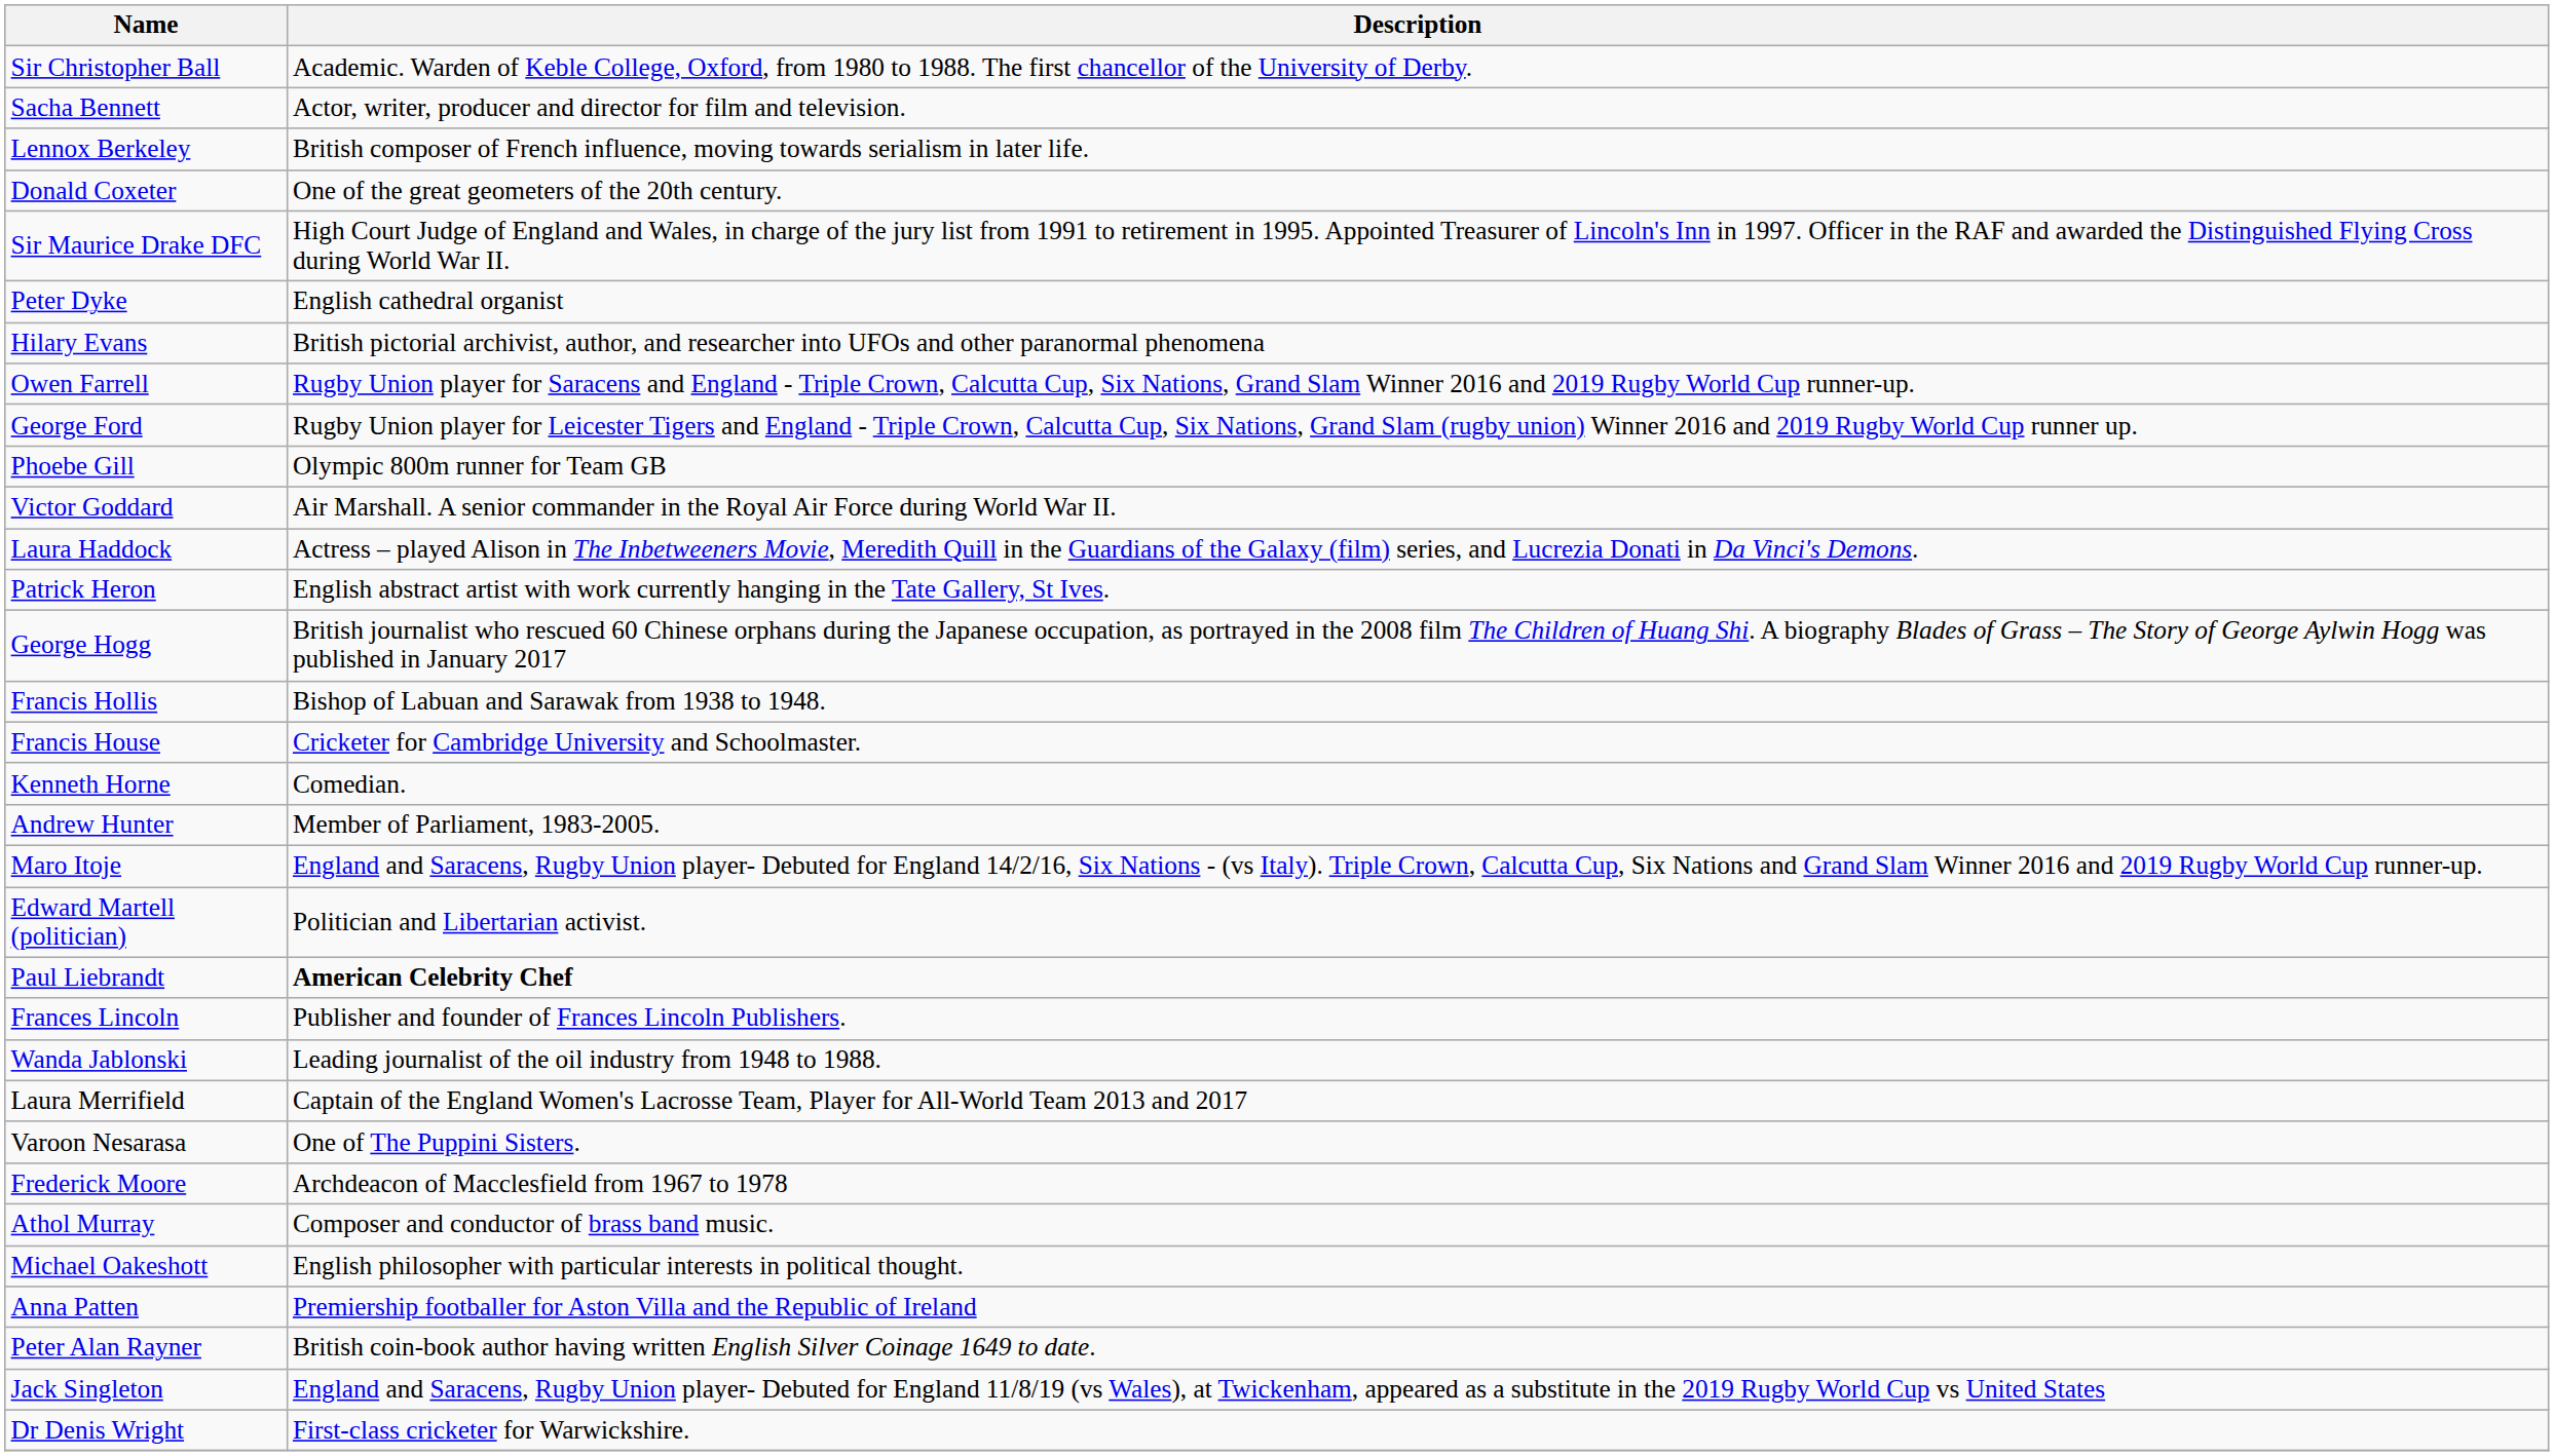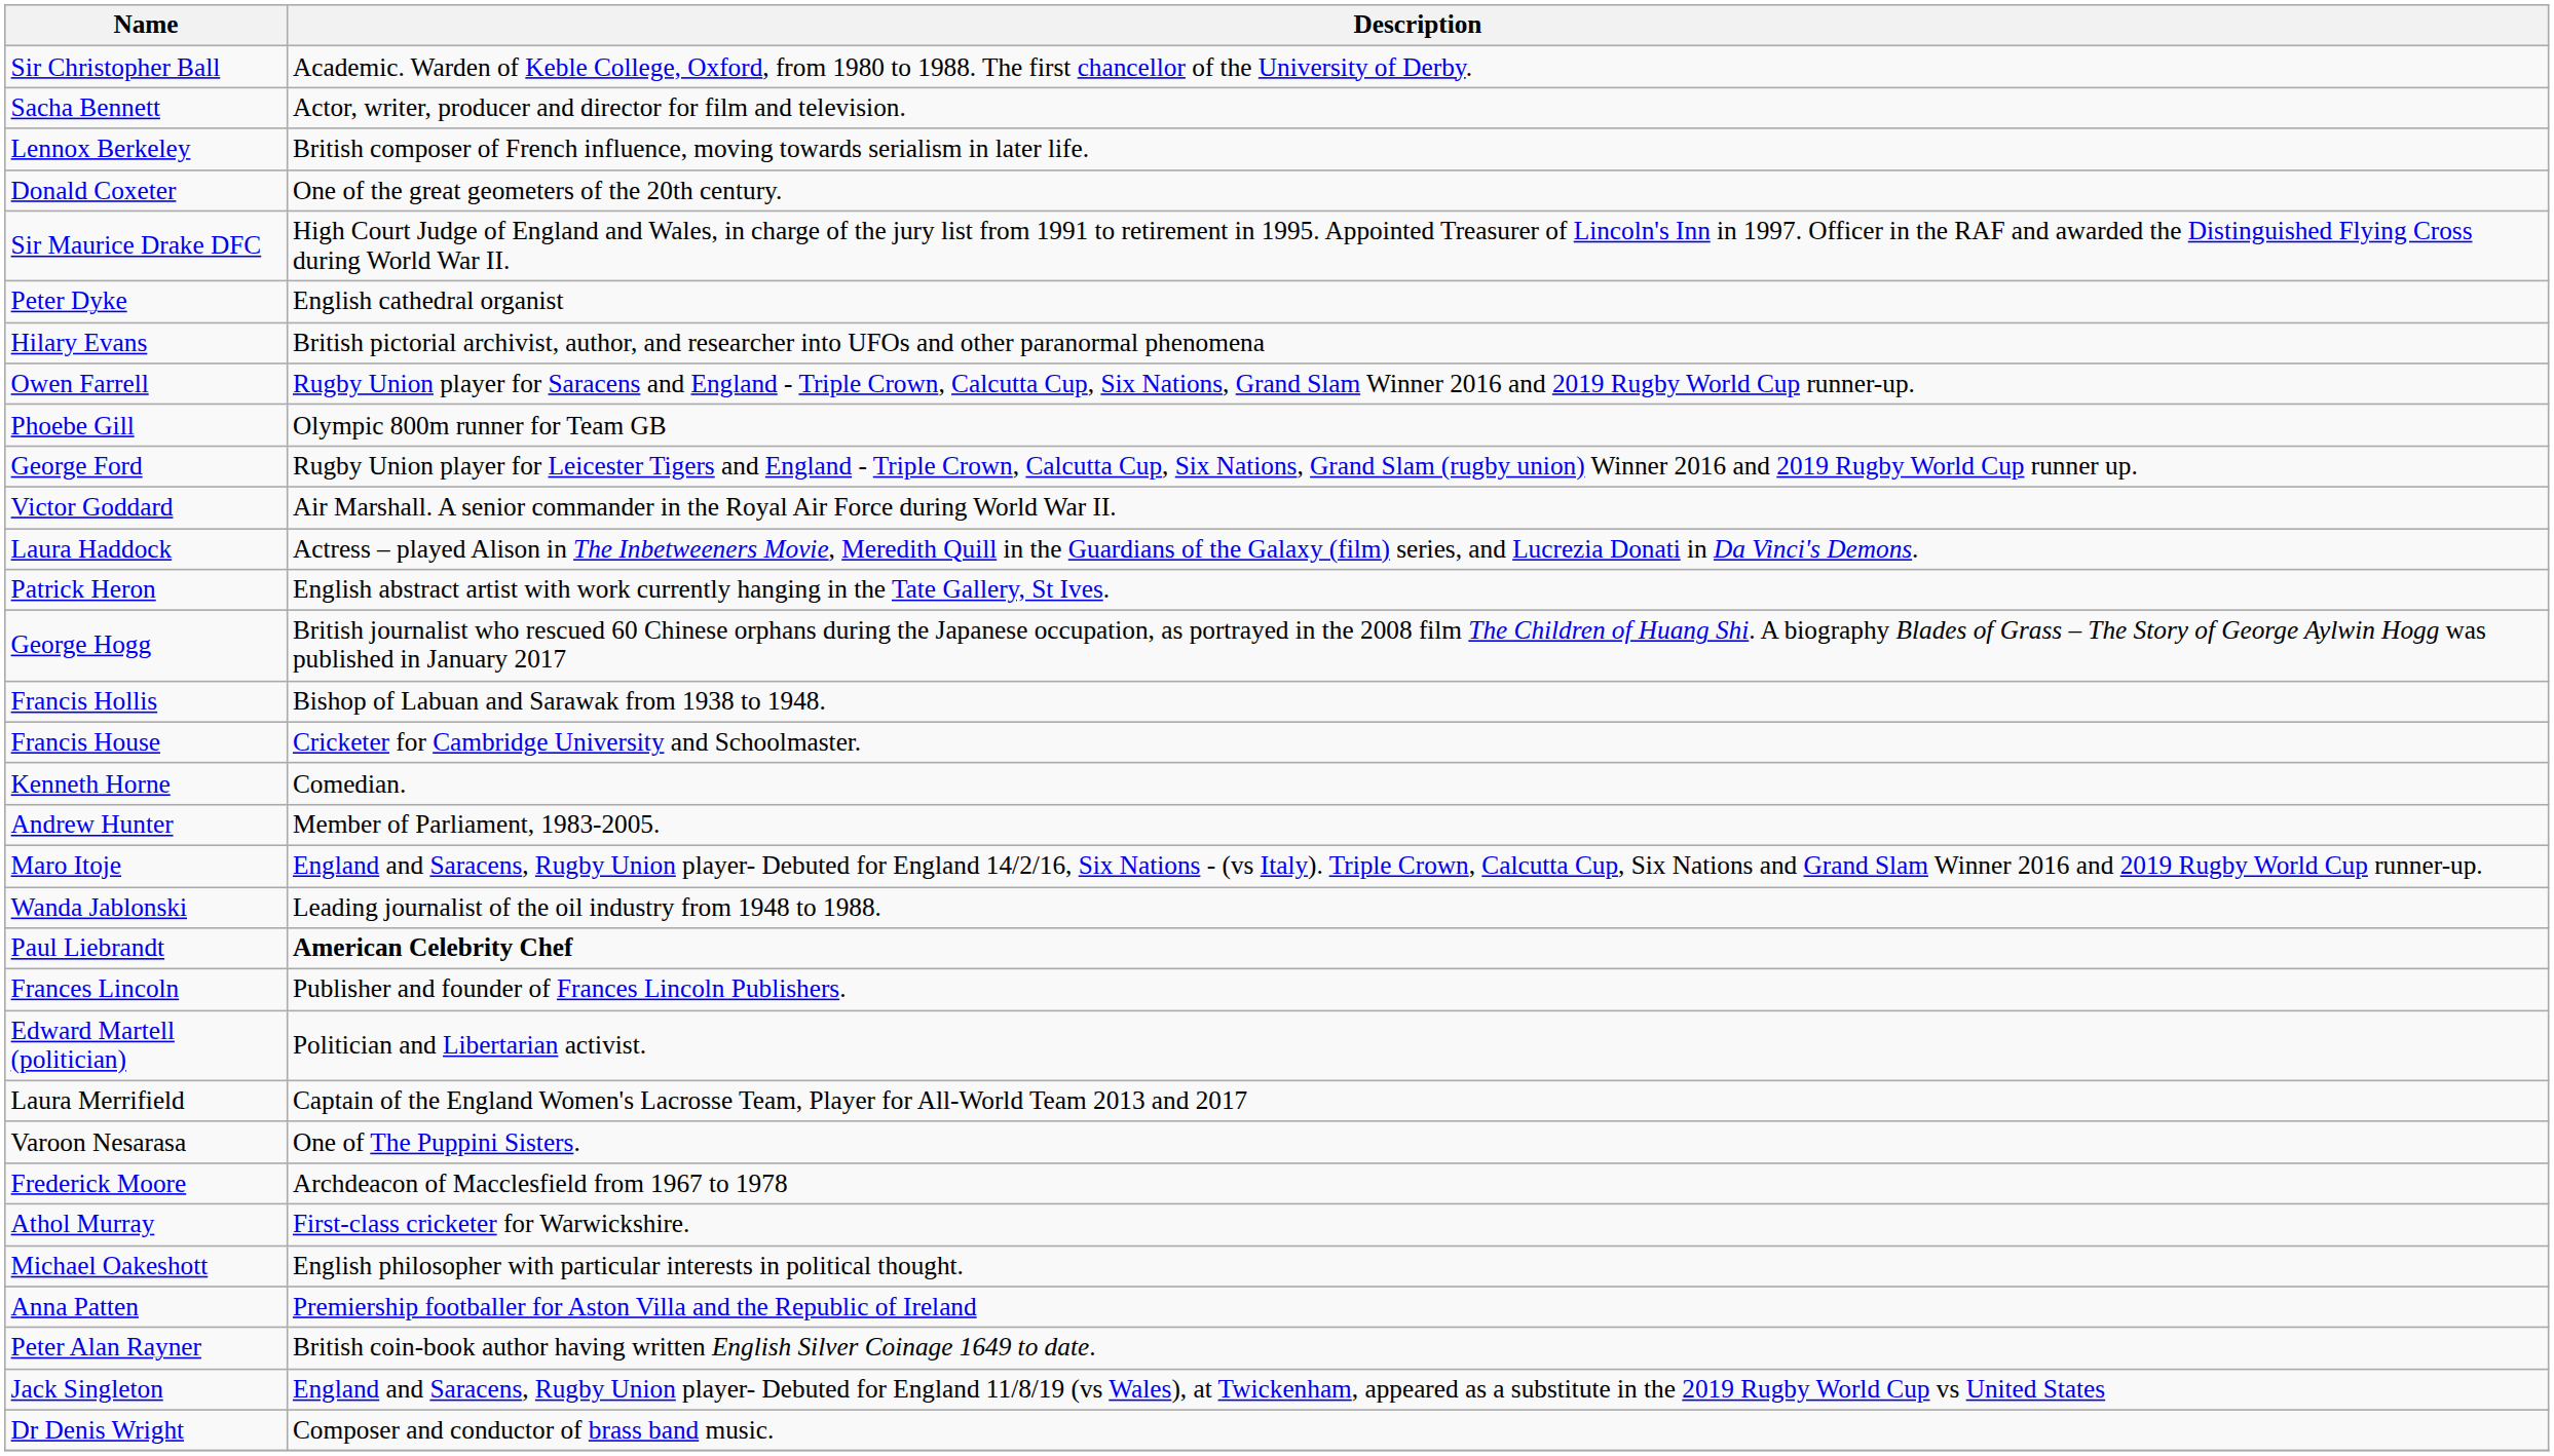rows swapped: George Ford <-> Phoebe Gill
rows swapped: Wanda Jablonski <-> Edward Martell (politician)
Athol Murray | Description: Composer and conductor of brass band music. -> First-class cricketer for Warwickshire.
Dr Denis Wright | Description: First-class cricketer for Warwickshire. -> Composer and conductor of brass band music.
